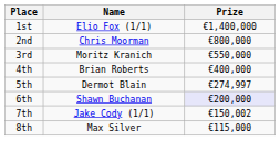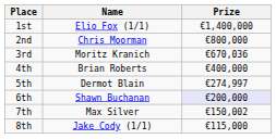3rd | Prize: €550,000 -> €670,036
7th | Name: Jake Cody (1/1) -> Max Silver
8th | Name: Max Silver -> Jake Cody (1/1)
